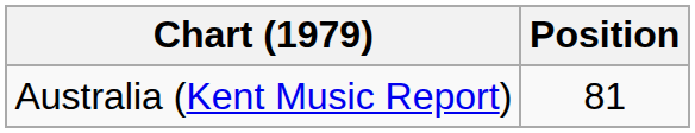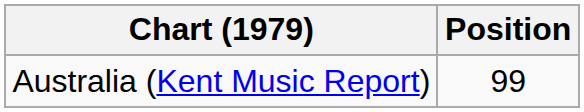Australia (Kent Music Report) | Position: 81 -> 99
